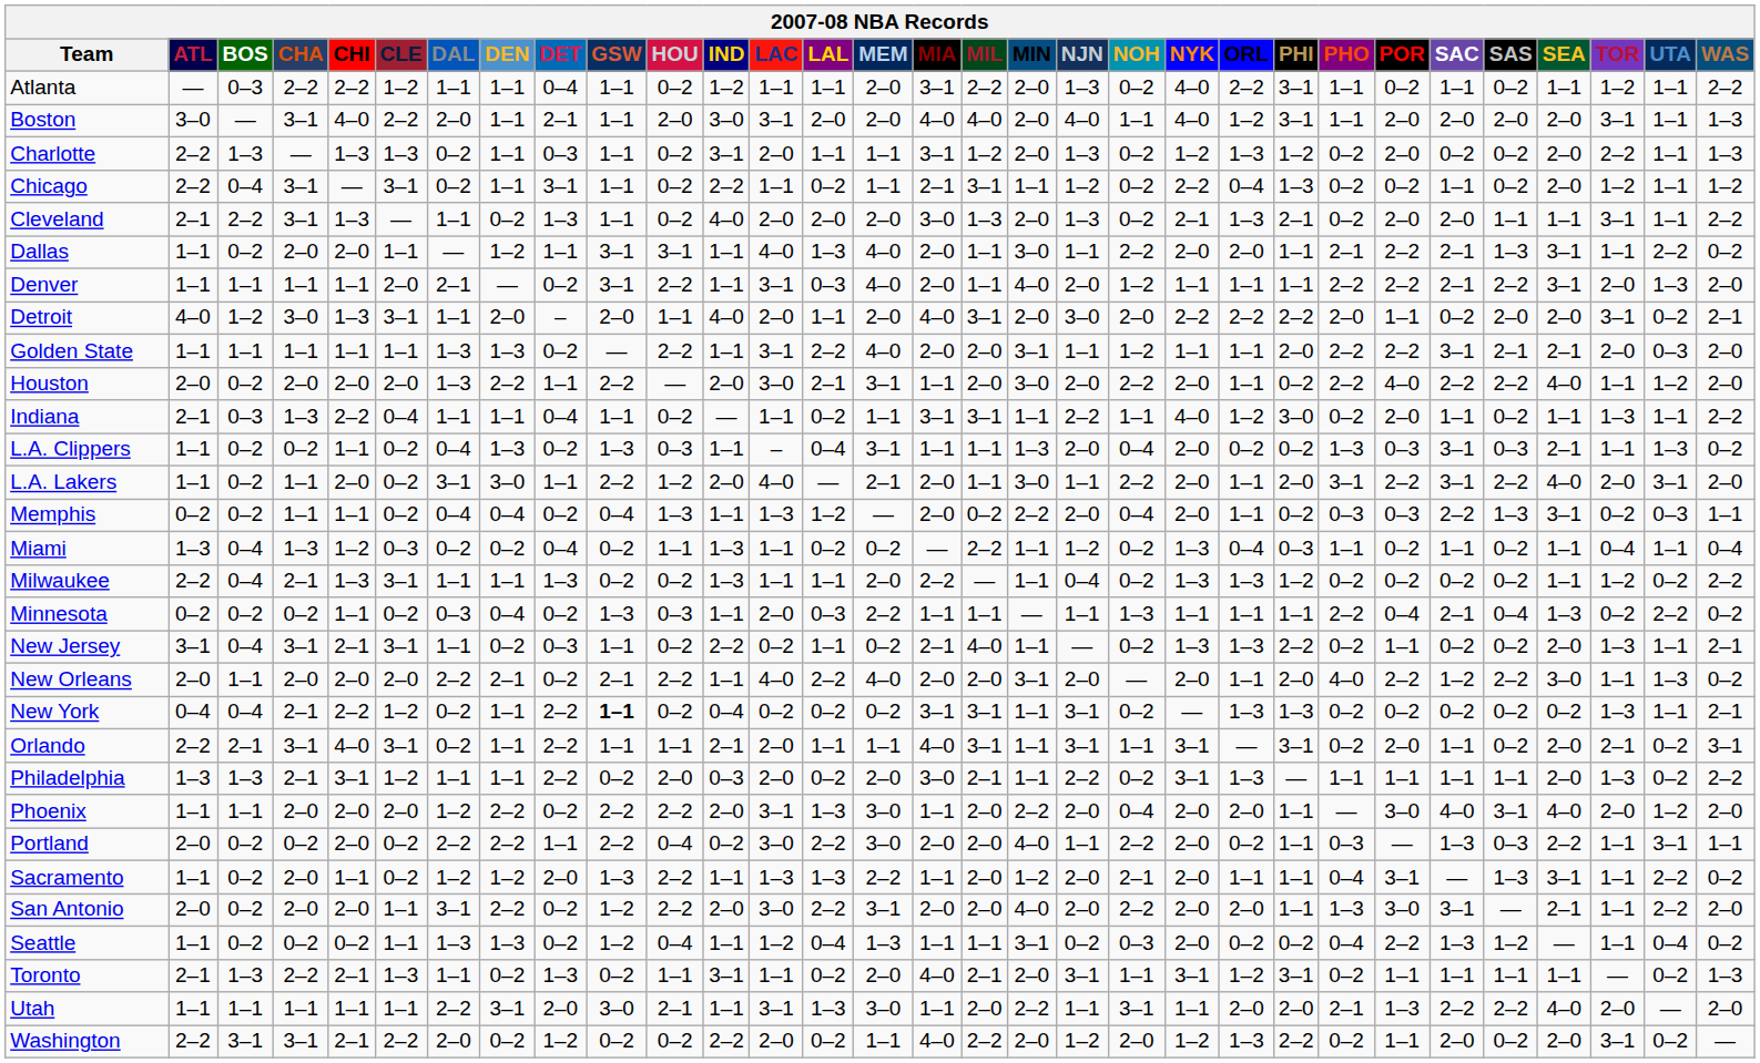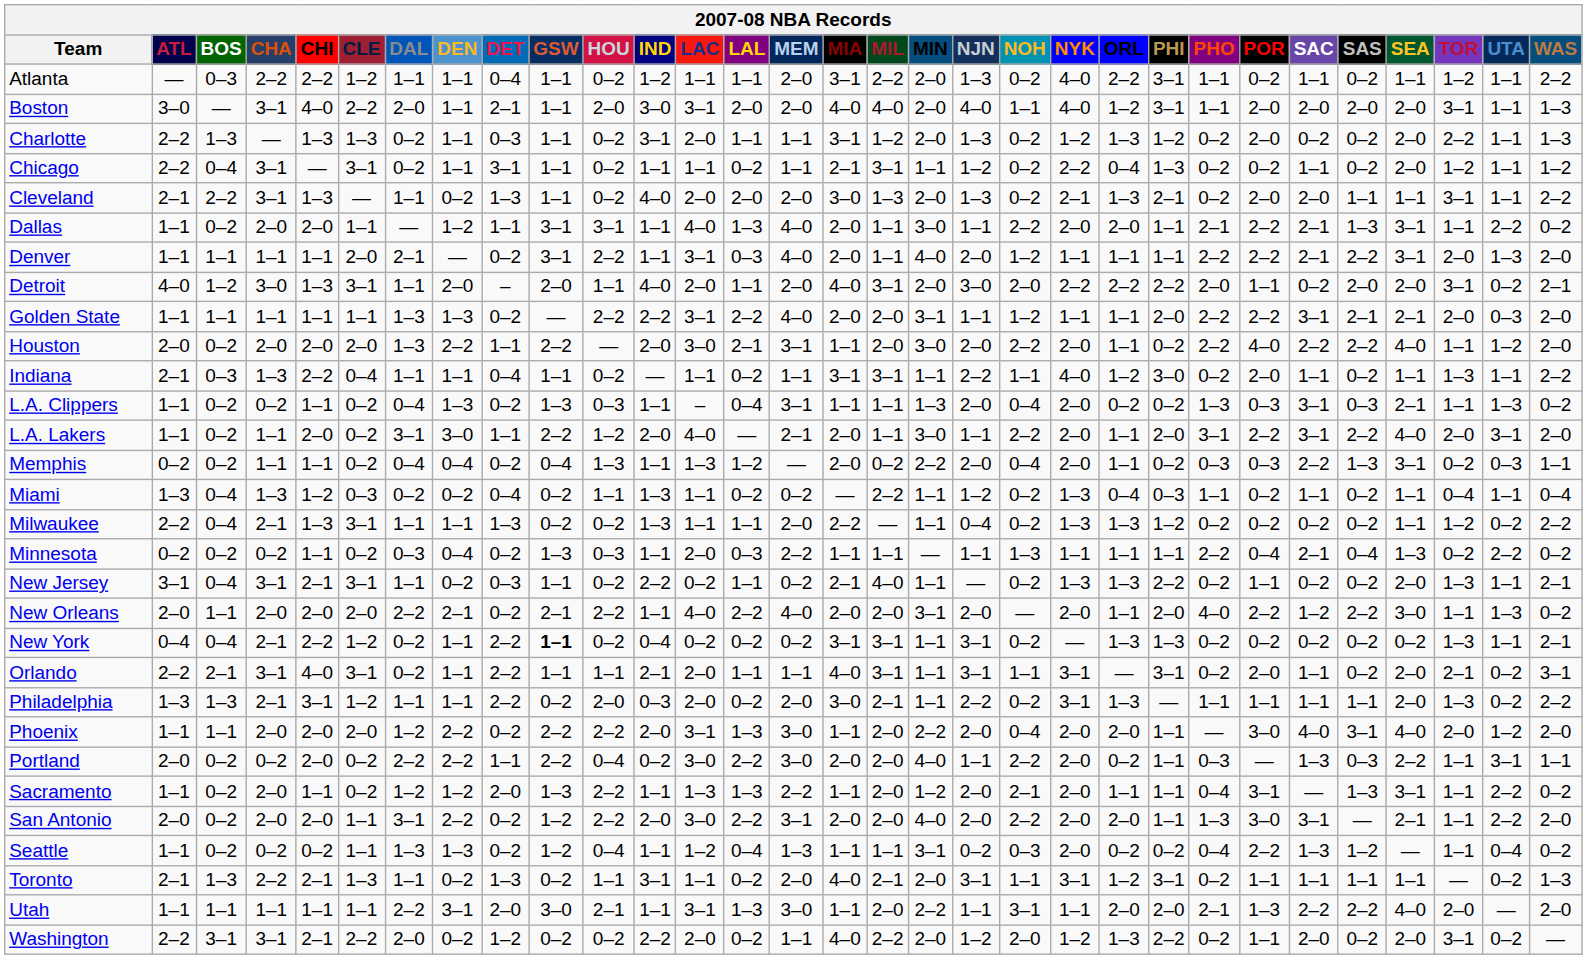Chicago | IND: 2–2 -> 1–1
Golden State | IND: 1–1 -> 2–2
